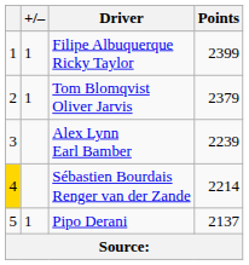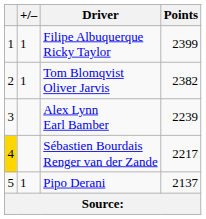Tom Blomqvist Oliver Jarvis | Points: 2379 -> 2382
Sébastien Bourdais Renger van der Zande | Points: 2214 -> 2217
